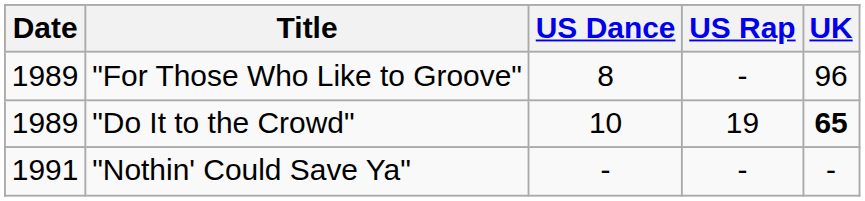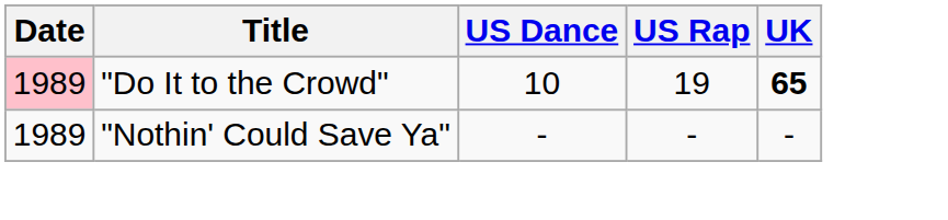- row: 1989 | "For Those Who Like to Groove" | 8 | - | 96
"Do It to the Crowd" | Date: no background -> pink background
"Nothin' Could Save Ya" | Date: 1991 -> 1989
